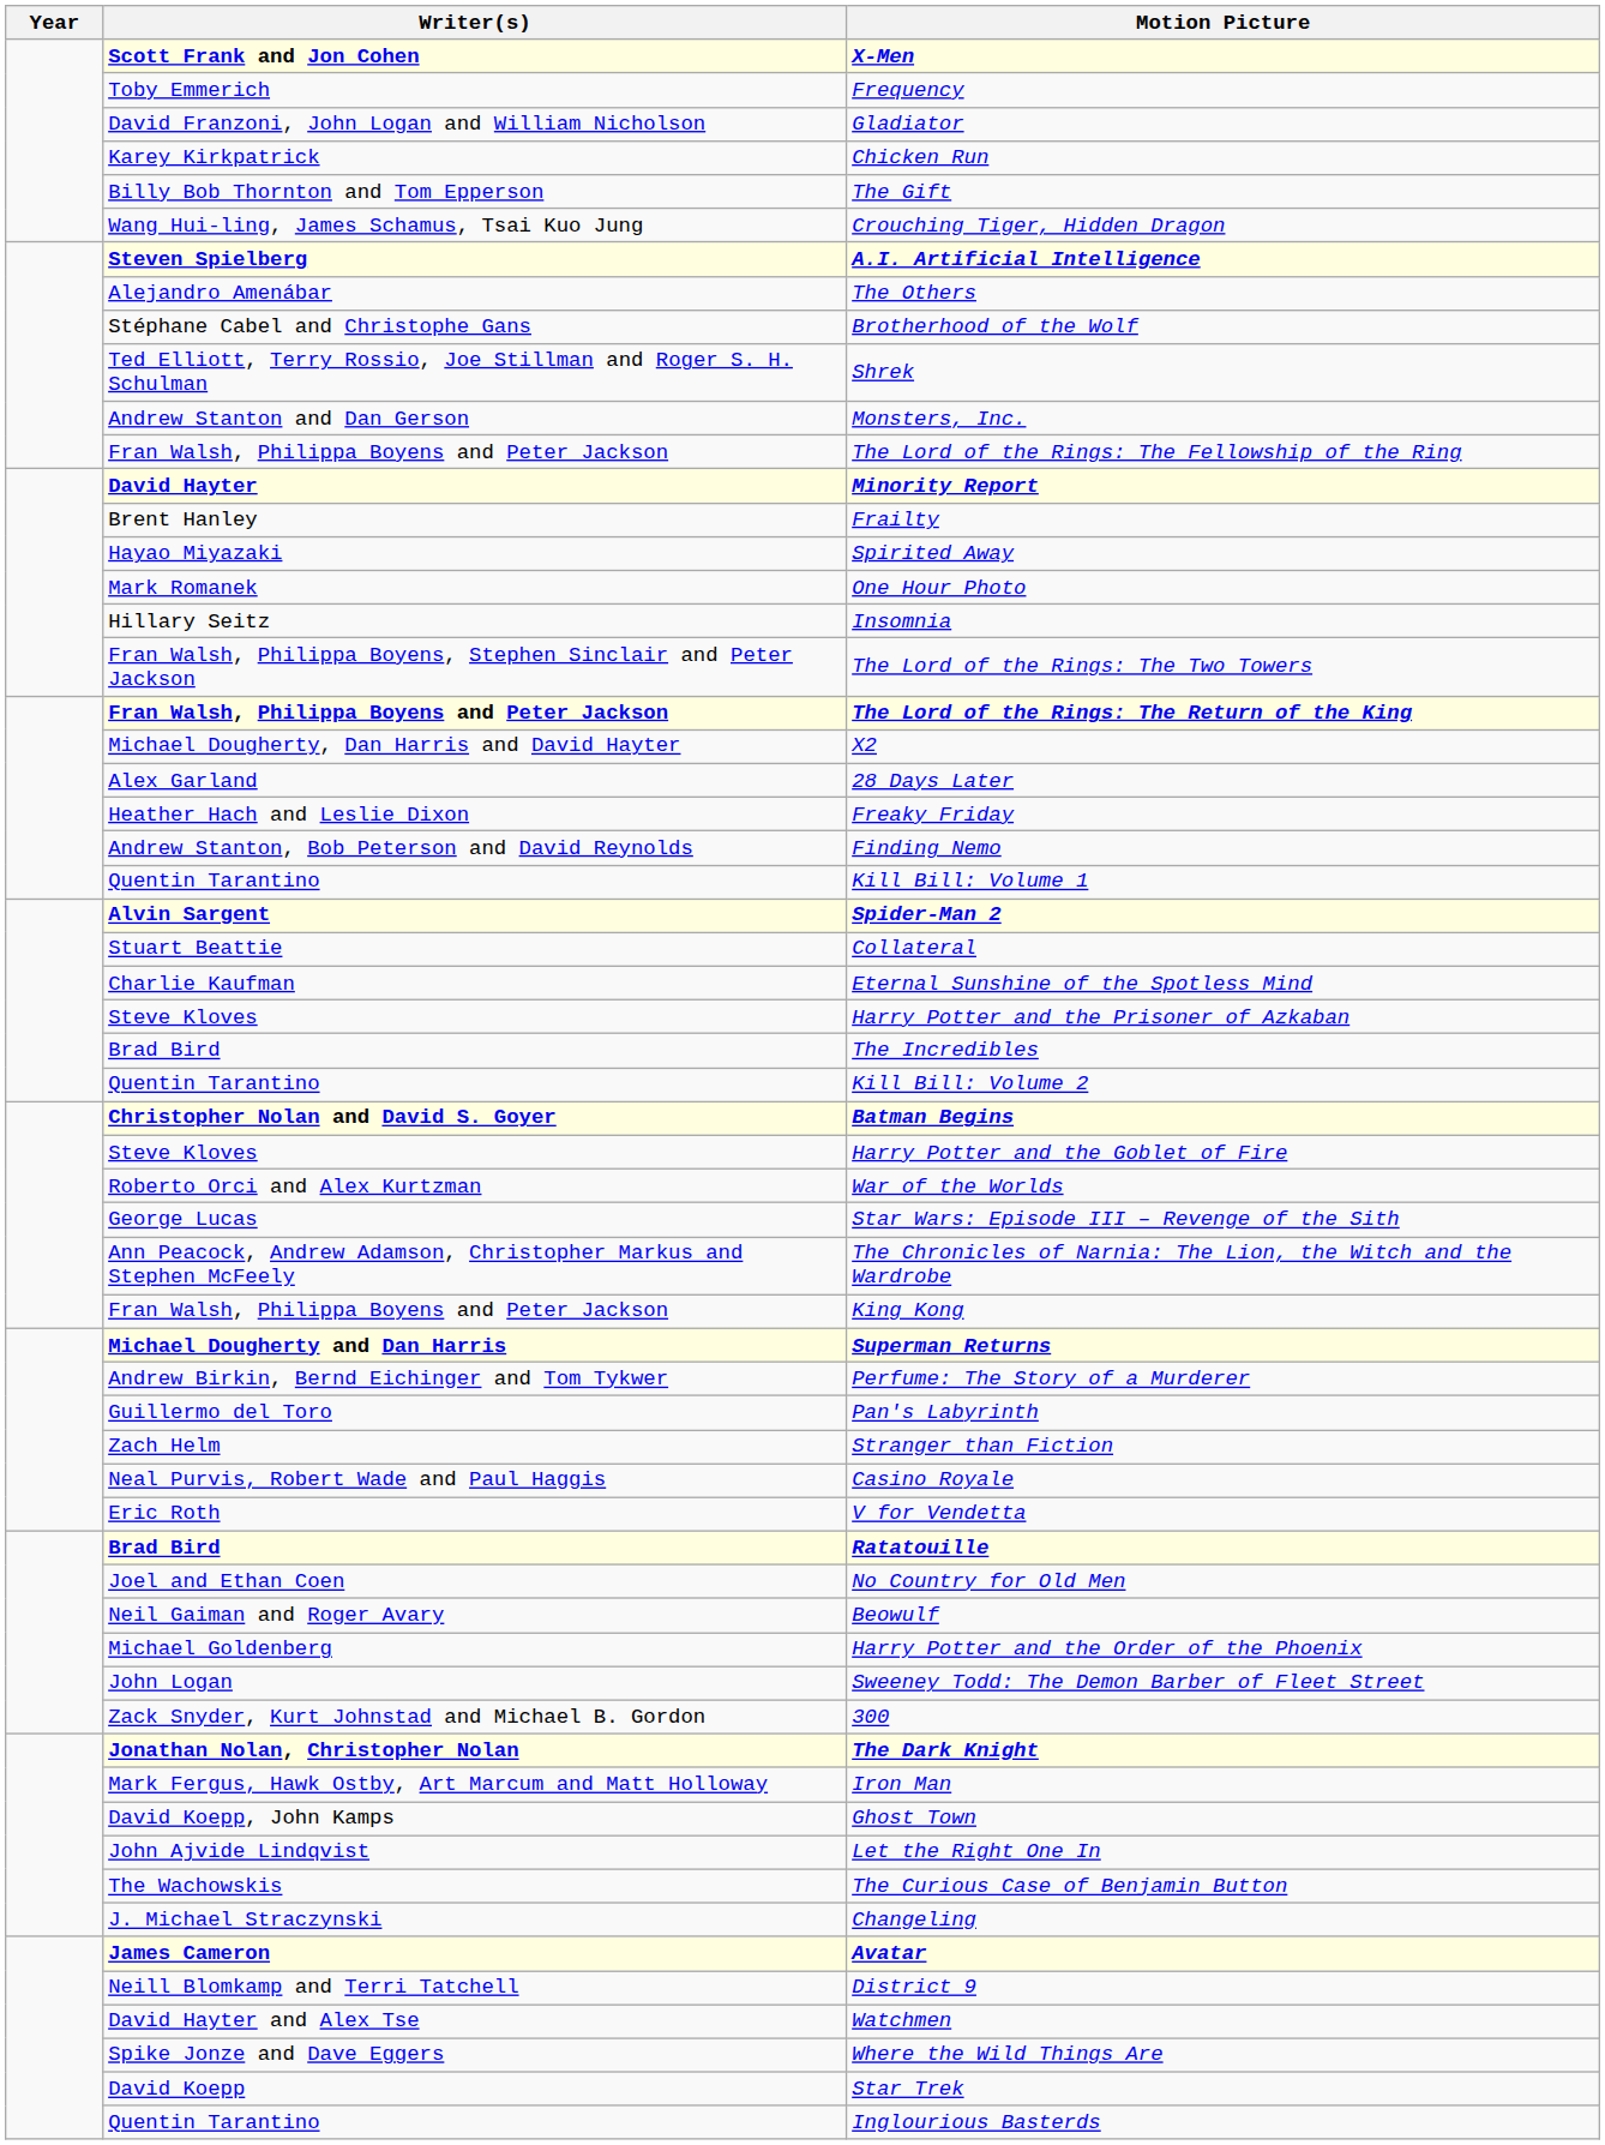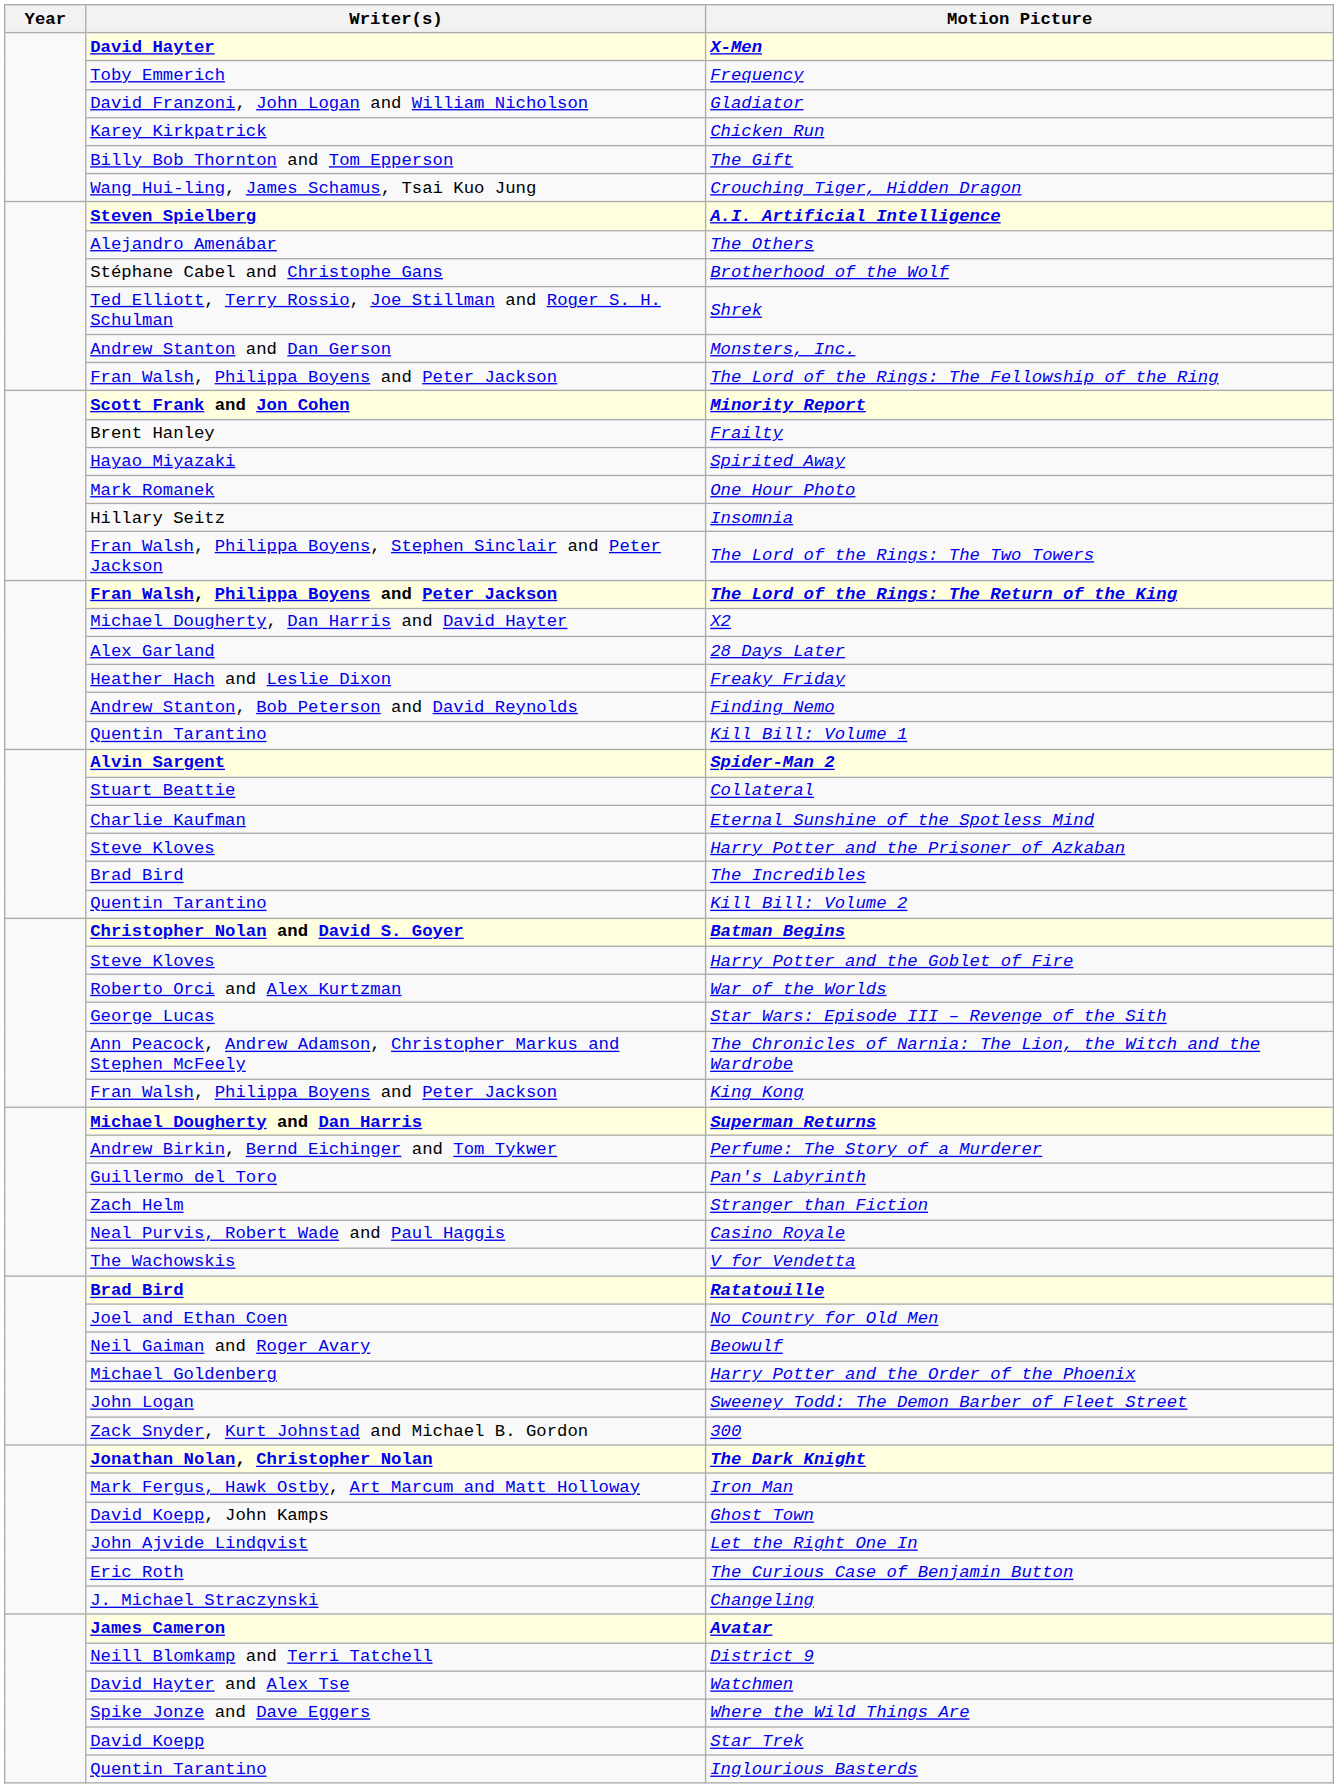X-Men | Writer(s): Scott Frank and Jon Cohen -> David Hayter
Minority Report | Writer(s): David Hayter -> Scott Frank and Jon Cohen
V for Vendetta | Writer(s): Eric Roth -> The Wachowskis
The Curious Case of Benjamin Button | Writer(s): The Wachowskis -> Eric Roth
